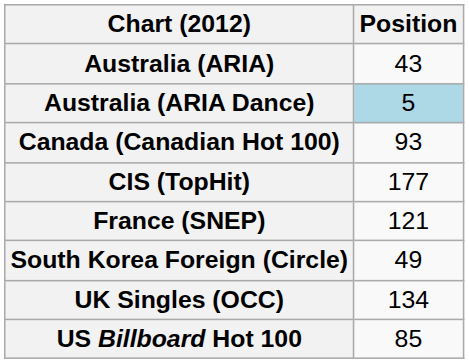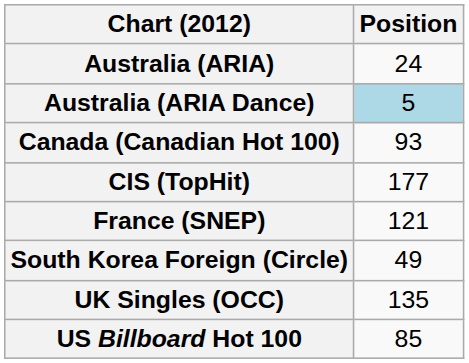Australia (ARIA) | Position: 43 -> 24
UK Singles (OCC) | Position: 134 -> 135
